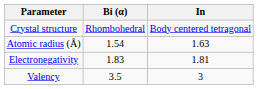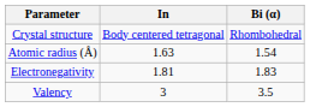columns swapped: Bi (α) <-> In
